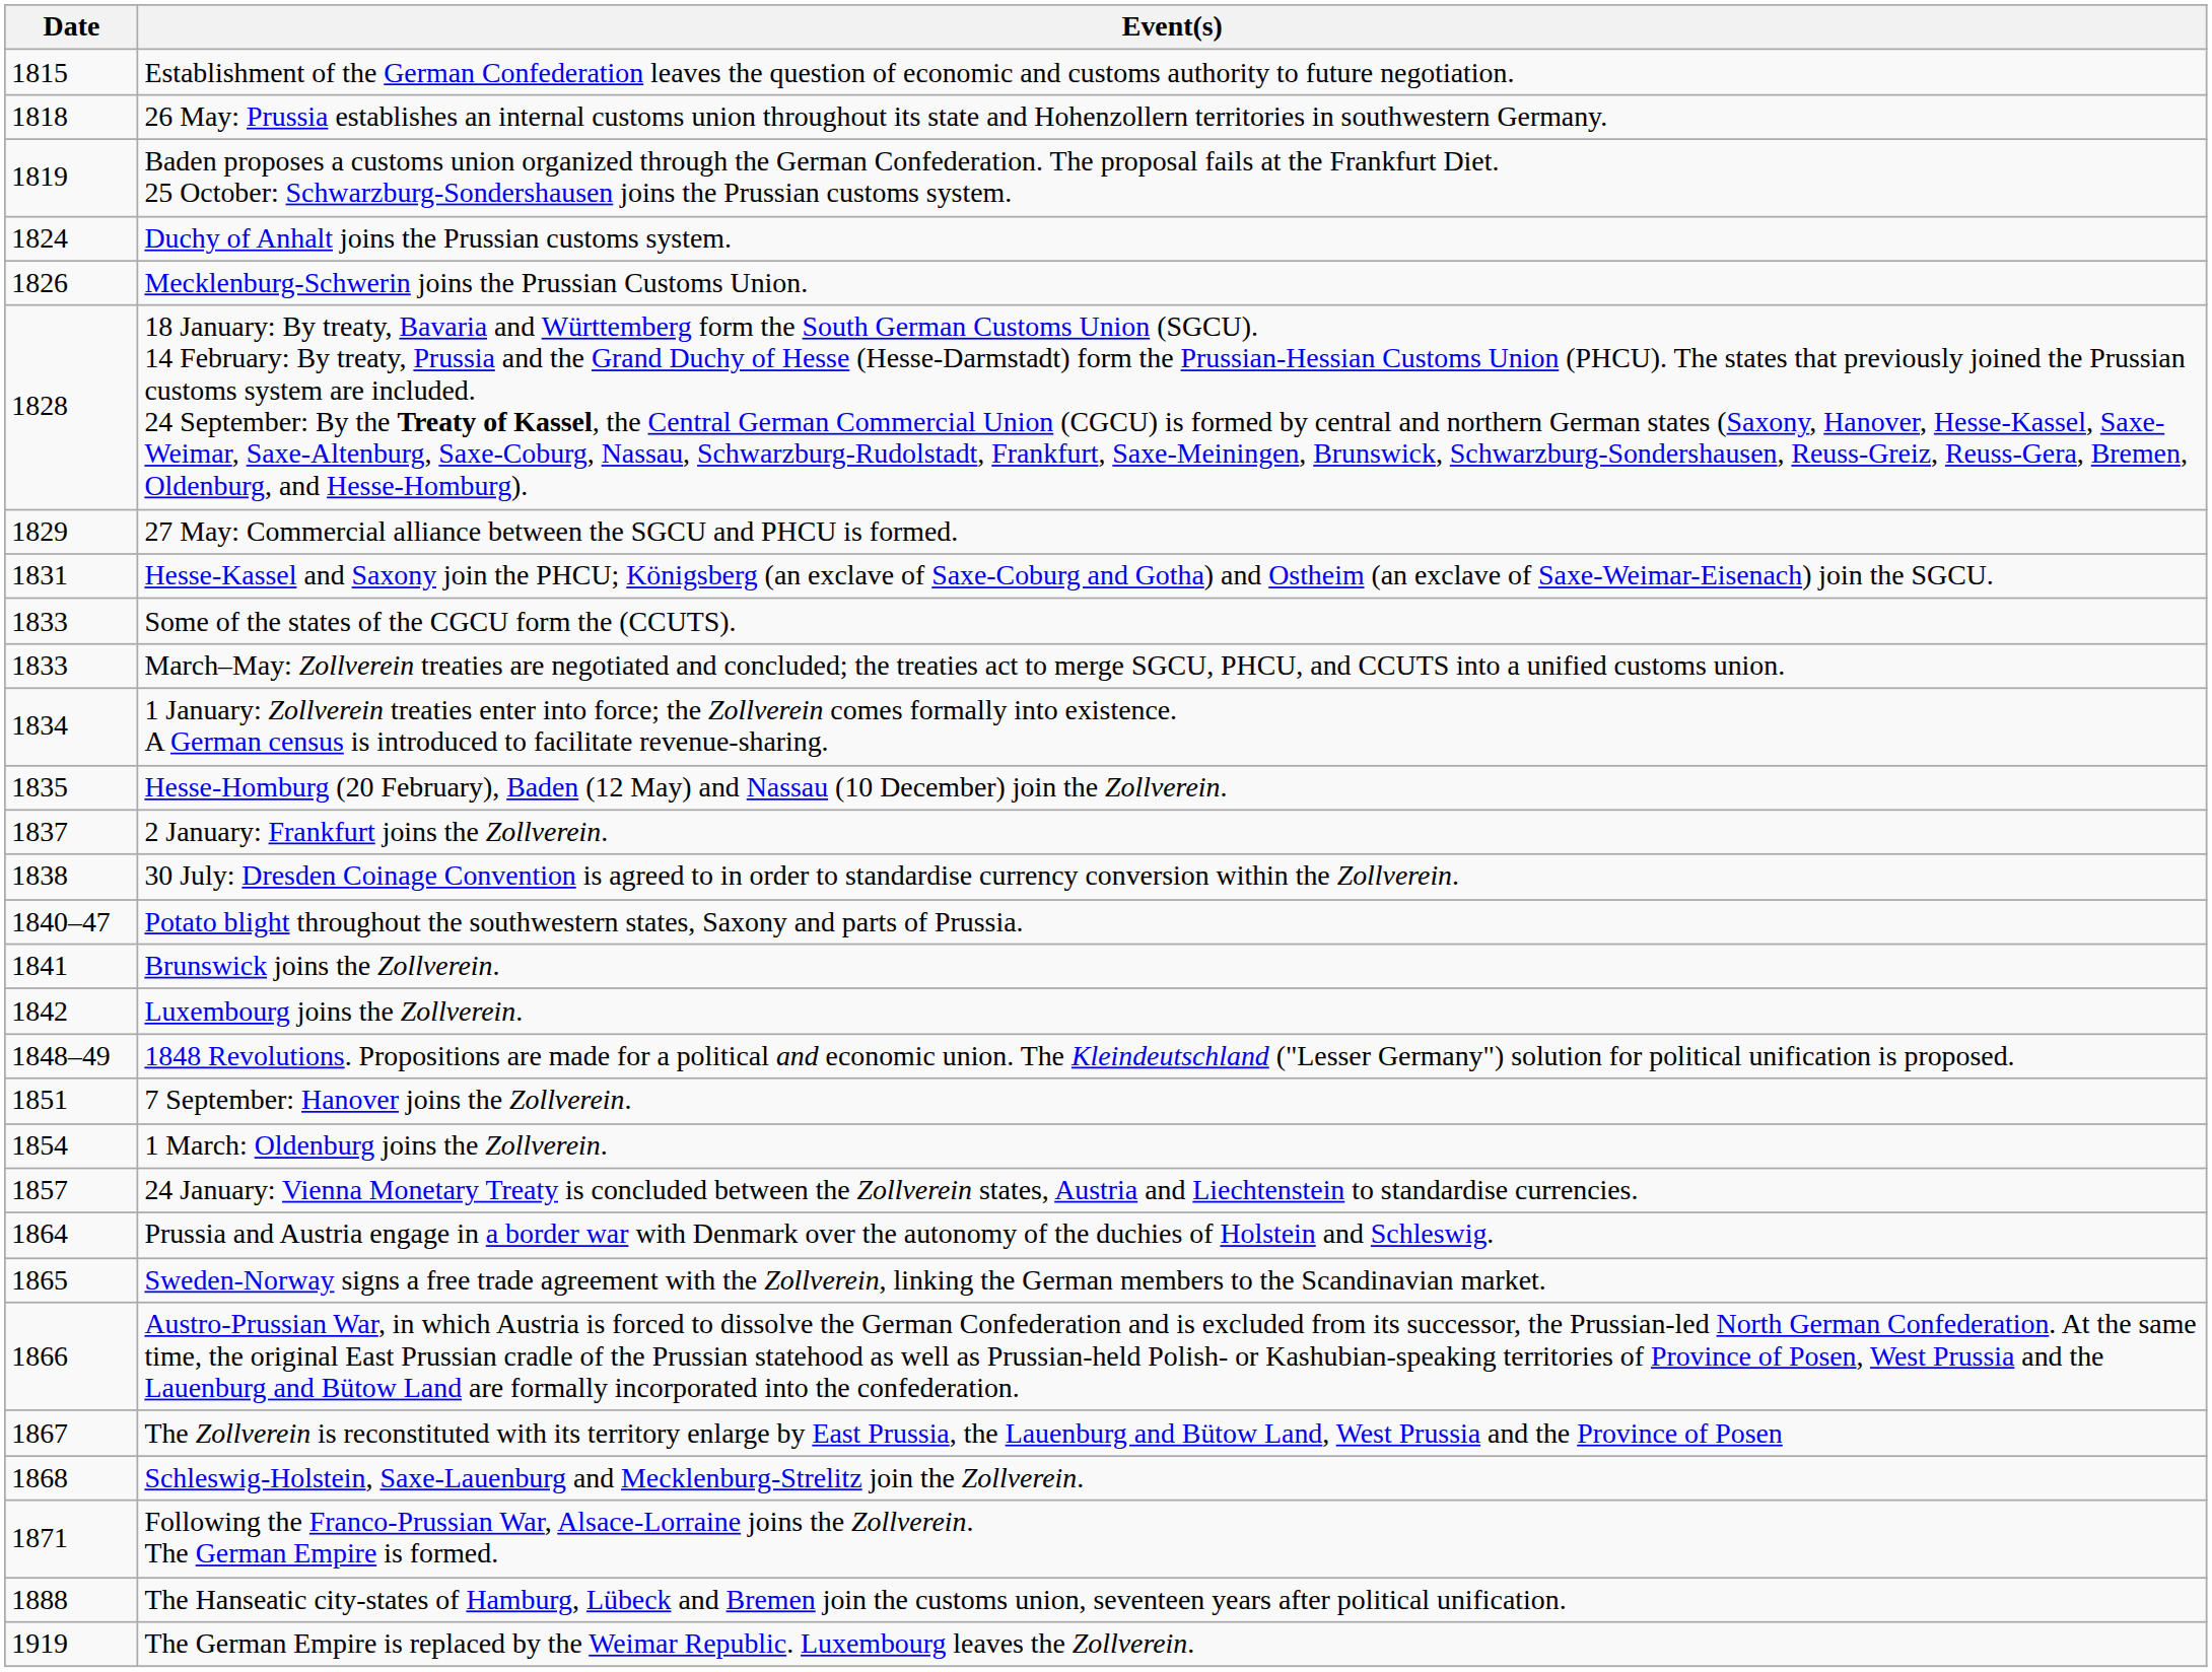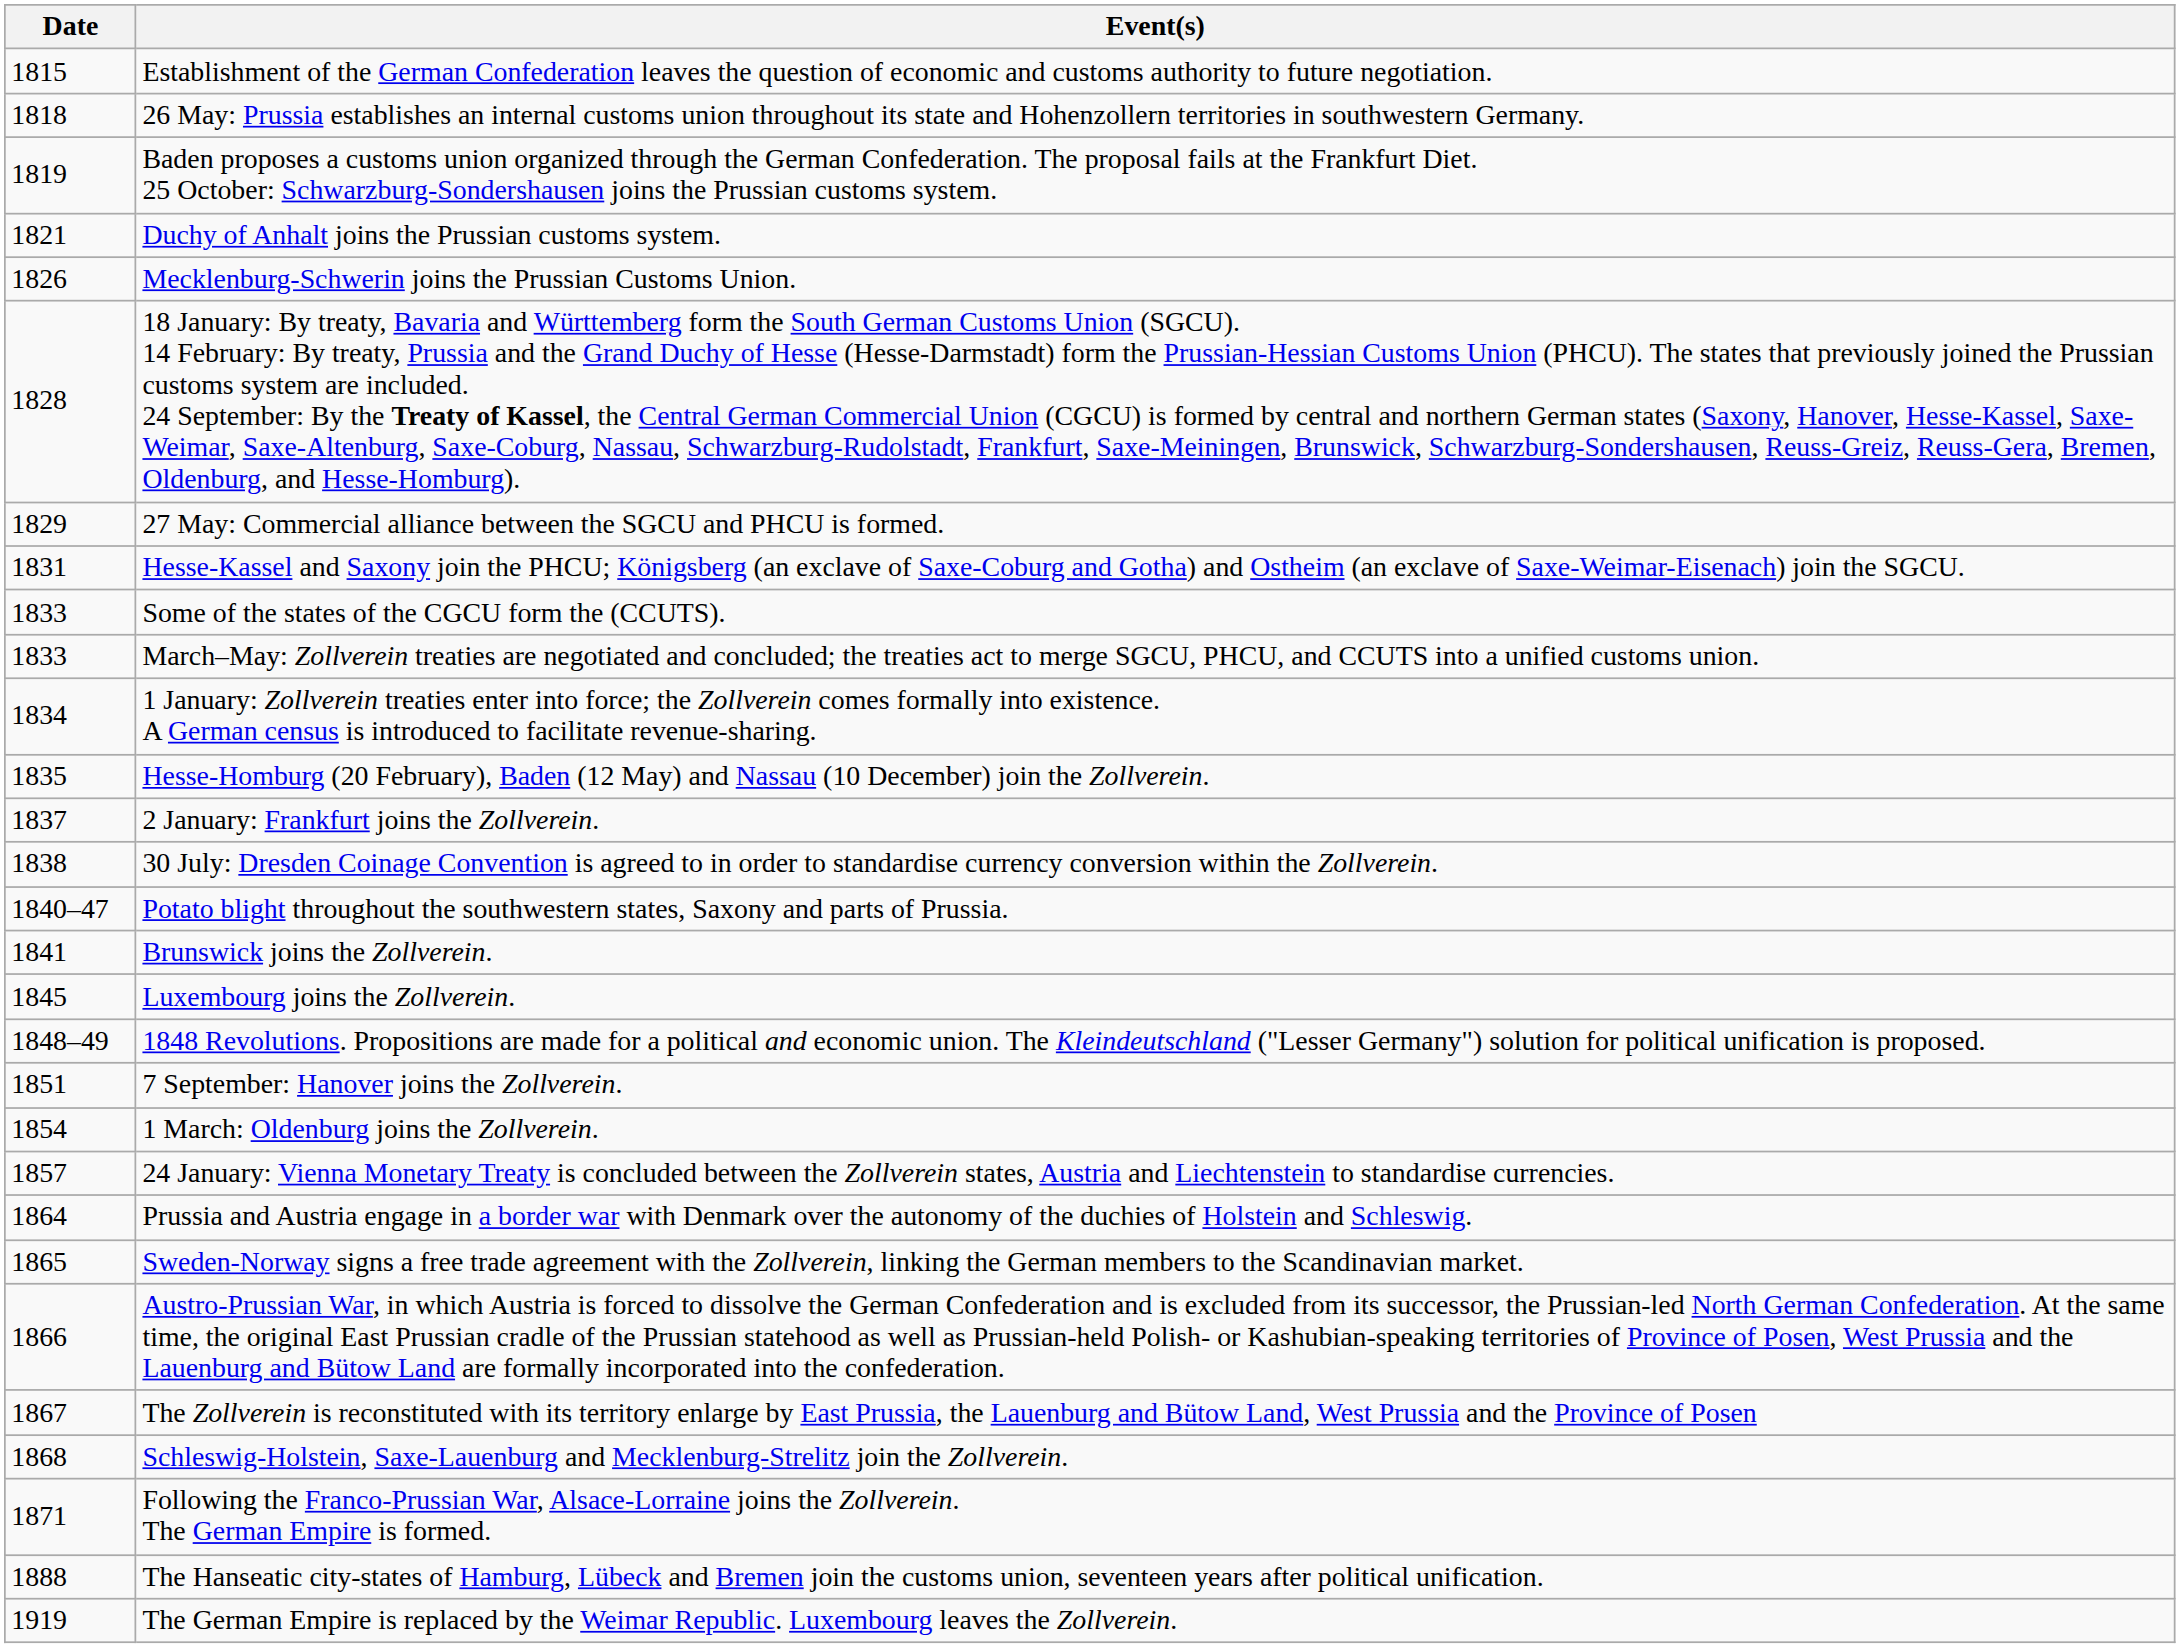Duchy of Anhalt joins the Prussian customs system. | Date: 1824 -> 1821
Luxembourg joins the Zollverein. | Date: 1842 -> 1845
